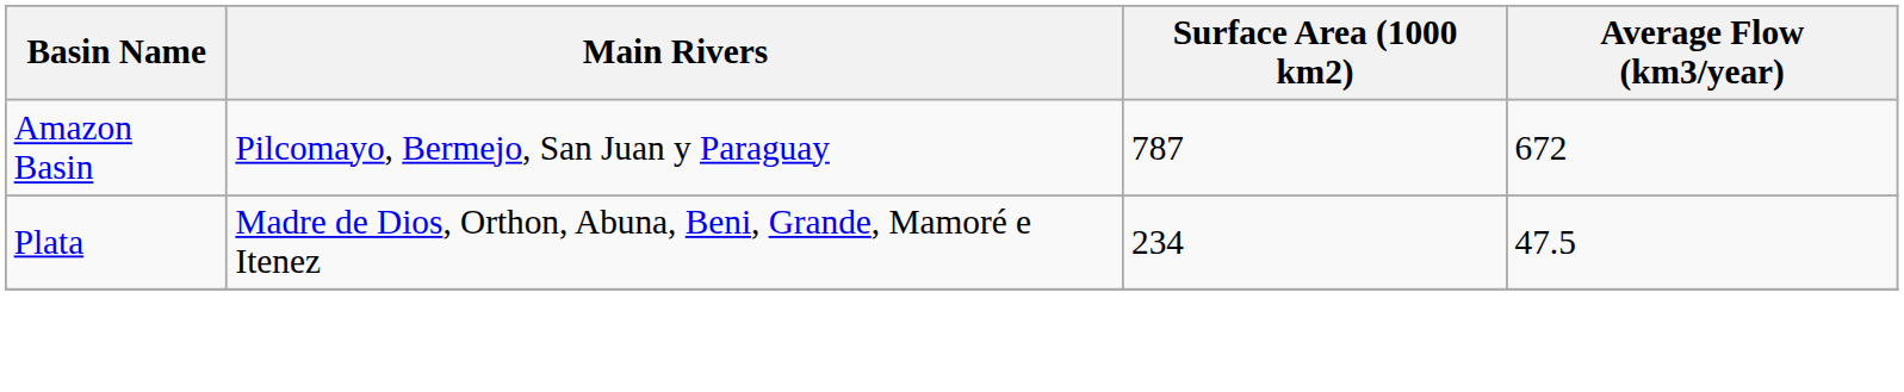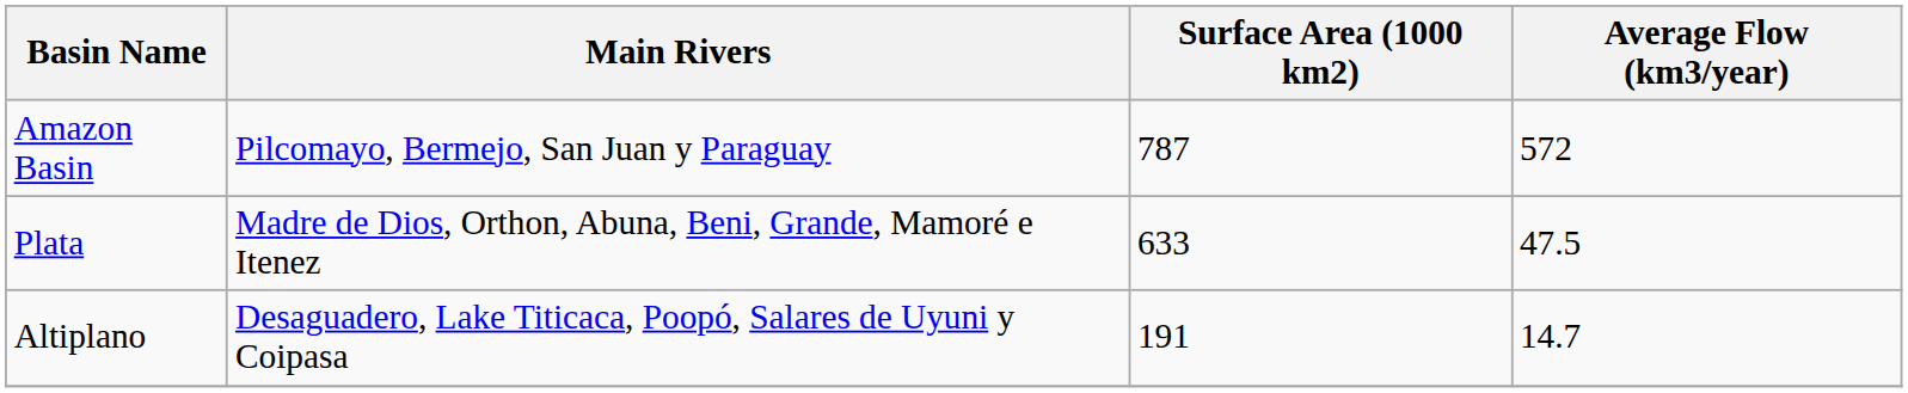Amazon Basin | Average Flow (km3/year): 672 -> 572
Plata | Surface Area (1000 km2): 234 -> 633
+ row: Altiplano | Desaguadero, Lake Titicaca, Poopó, Salares de Uyuni y Coipasa | 191 | 14.7
